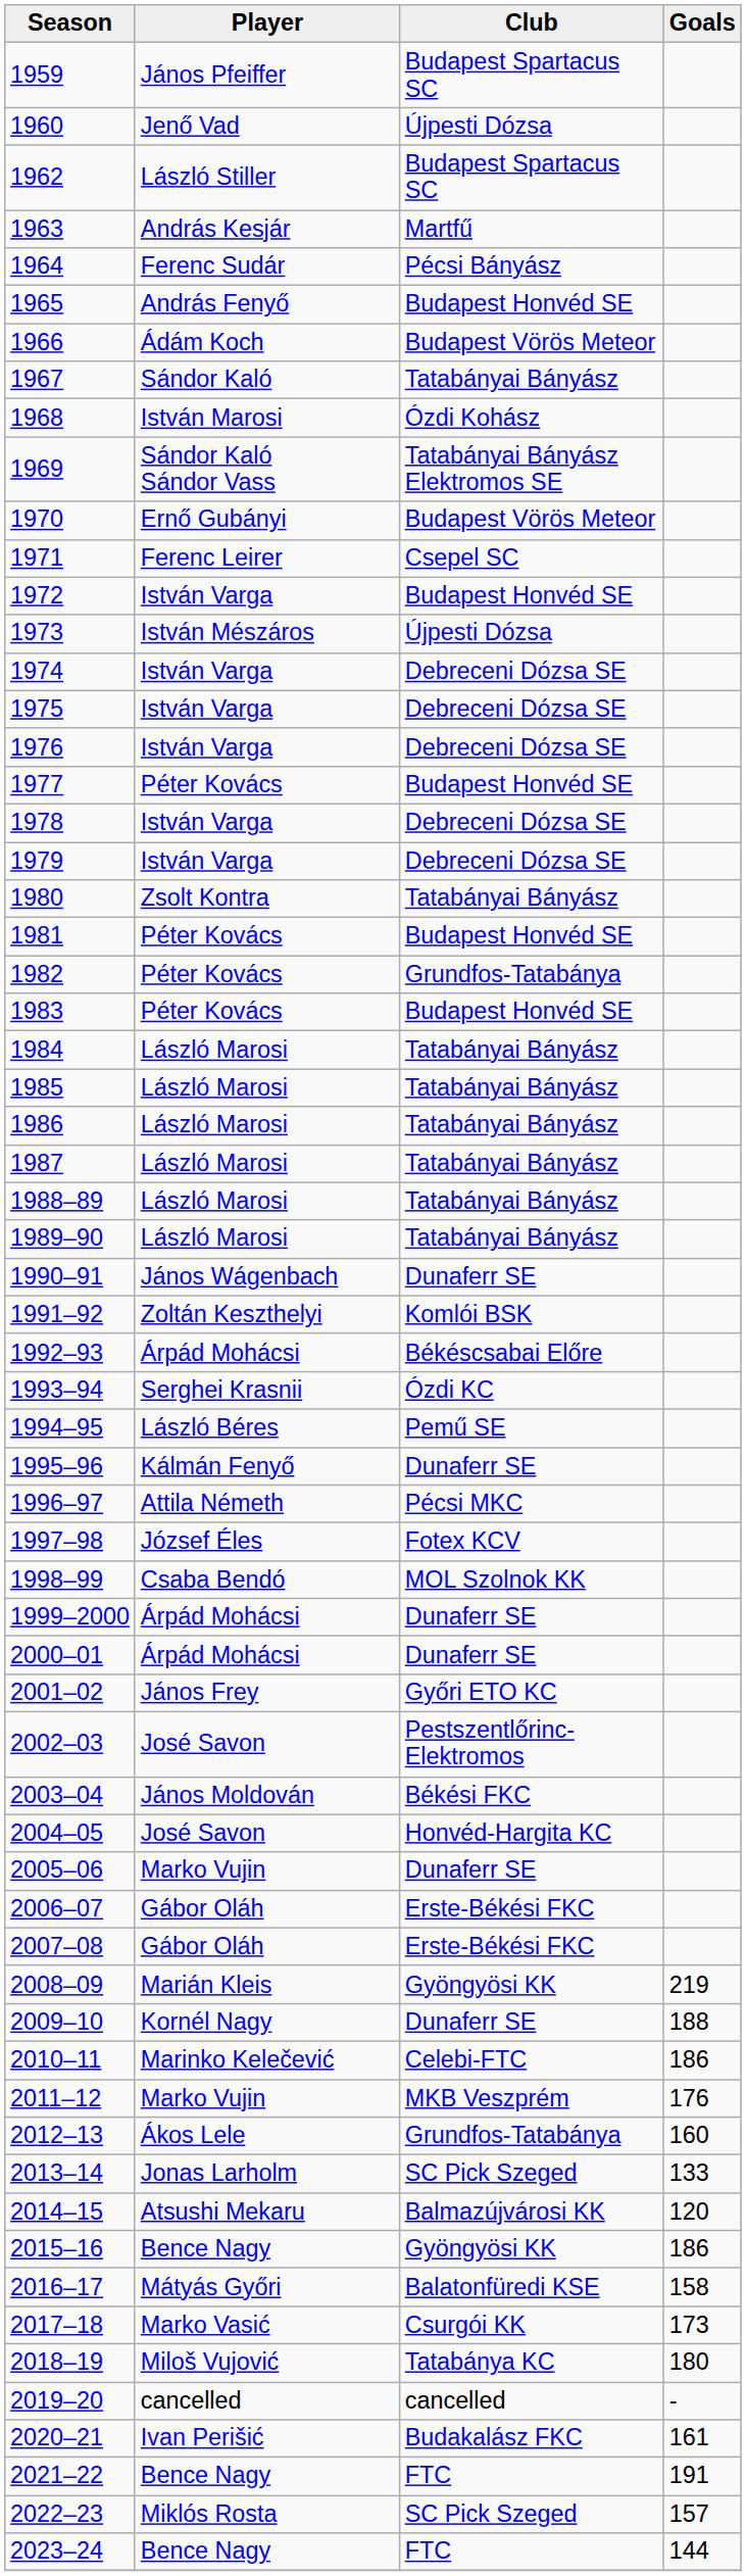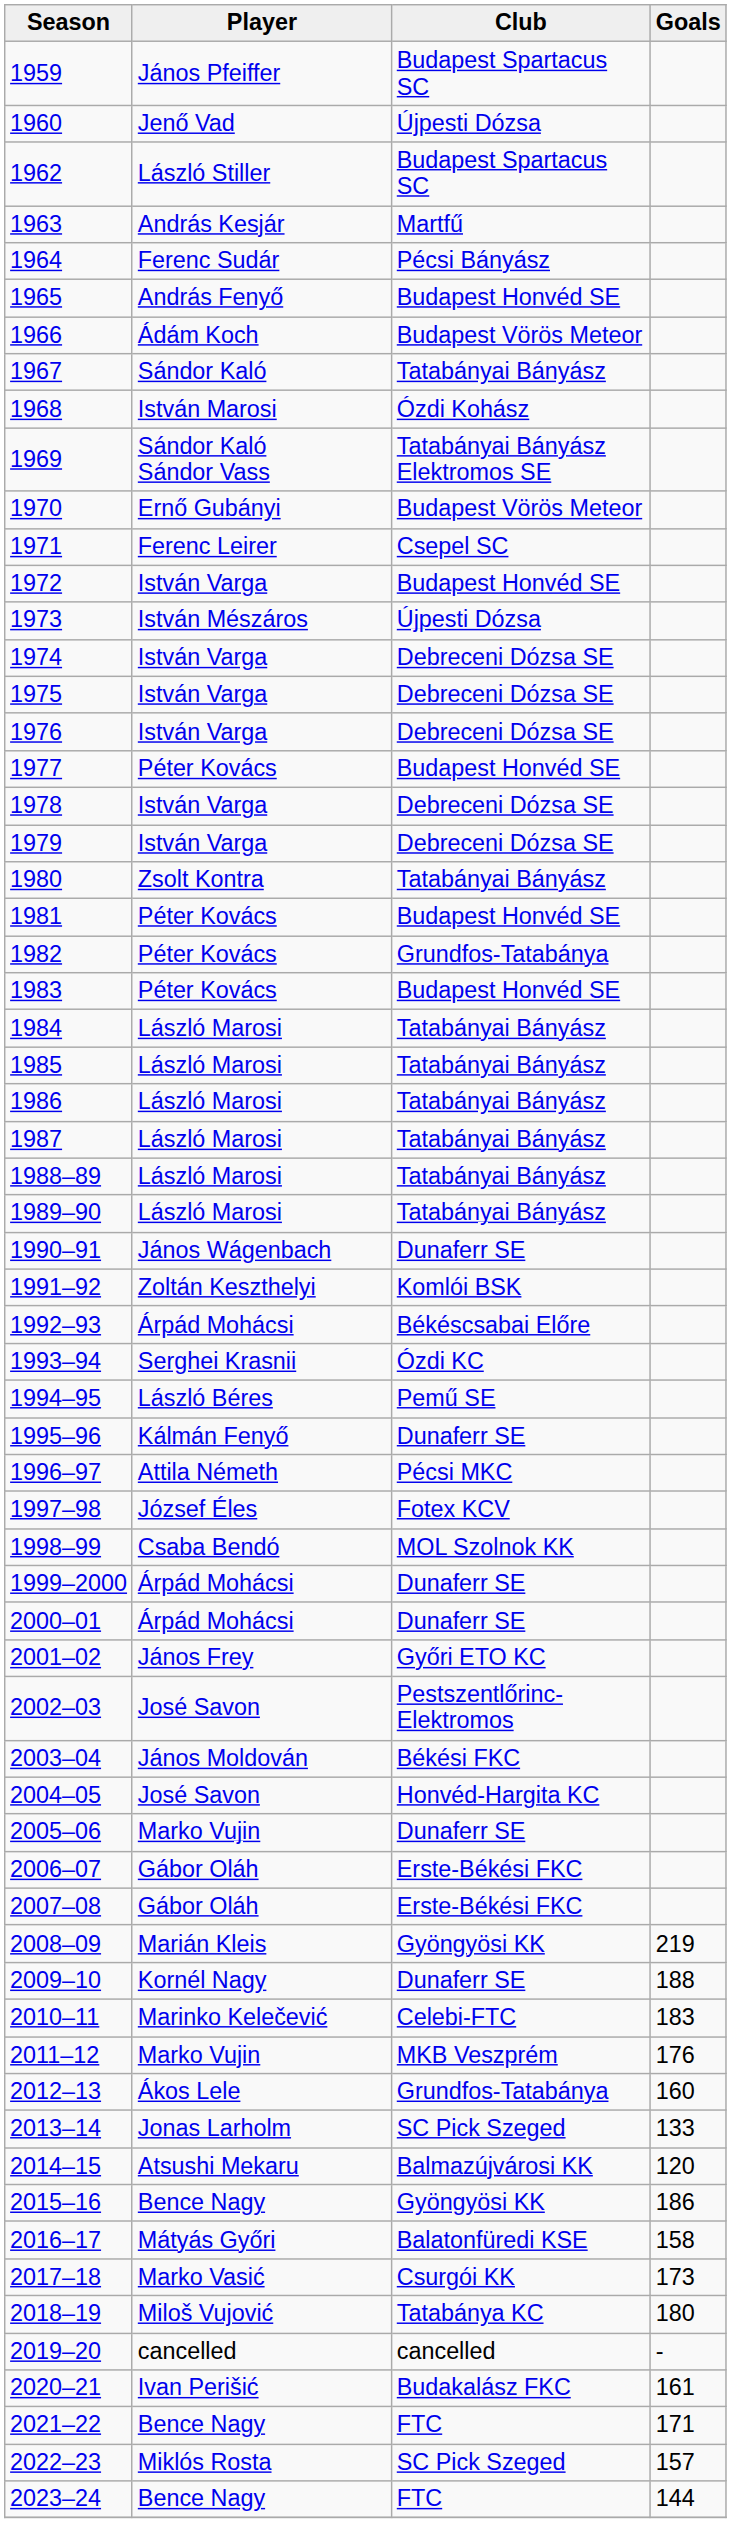2010–11 | Goals: 186 -> 183
2021–22 | Goals: 191 -> 171
